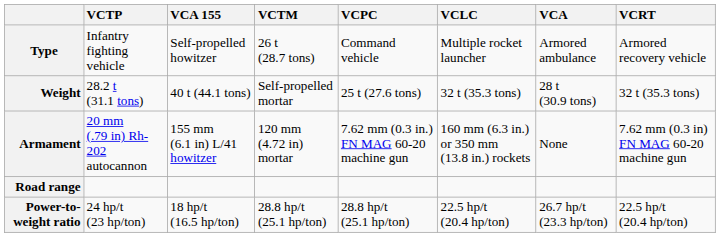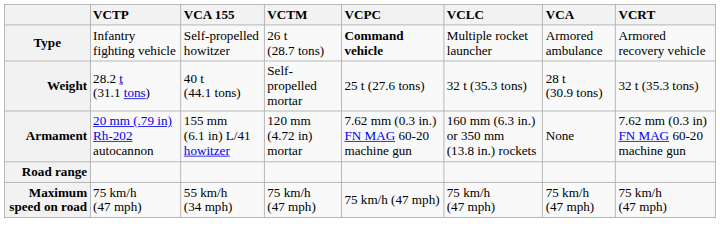Type | VCPC: normal -> bold
- row: Power-to-weight ratio | 24 hp/t (23 hp/ton) | 18 hp/t (16.5 hp/ton) | 28.8 hp/t (25.1 hp/ton) | 28.8 hp/t (25.1 hp/ton) | 22.5 hp/t (20.4 hp/ton) | 26.7 hp/t (23.3 hp/ton) | 22.5 hp/t (20.4 hp/ton)
+ row: Maximum speed on road | 75 km/h (47 mph) | 55 km/h (34 mph) | 75 km/h (47 mph) | 75 km/h (47 mph) | 75 km/h (47 mph) | 75 km/h (47 mph) | 75 km/h (47 mph)
